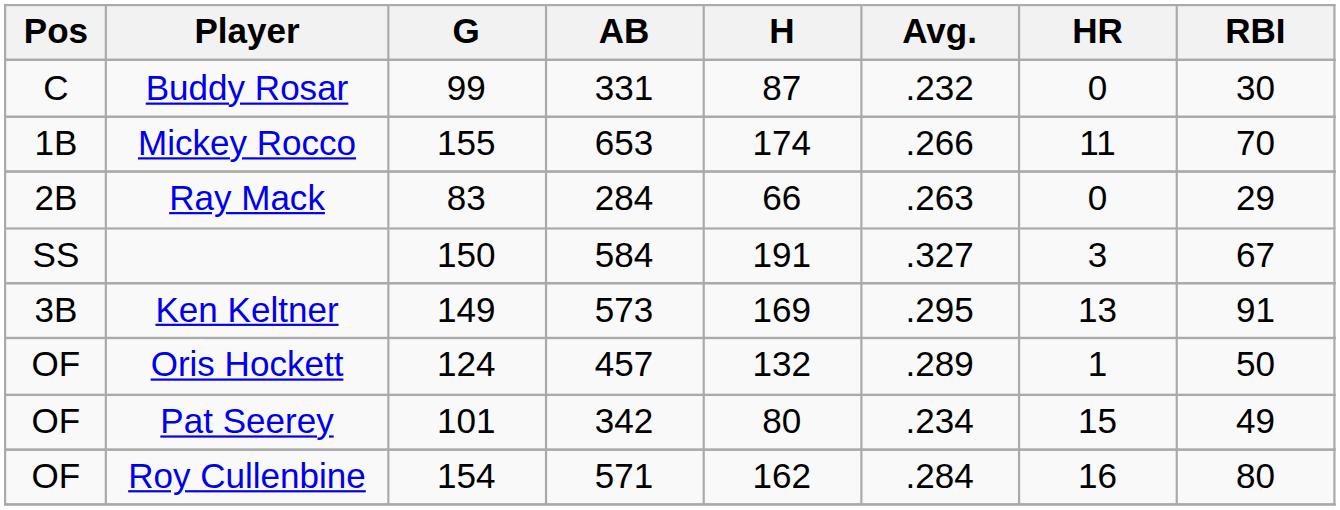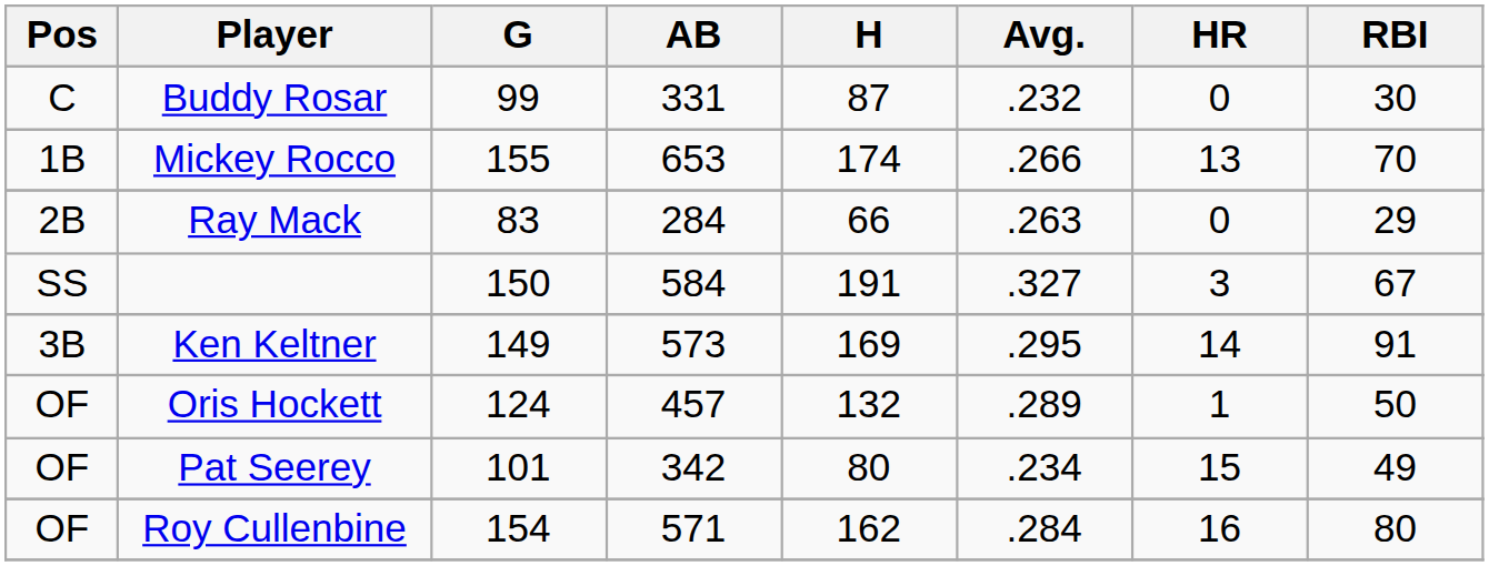Mickey Rocco | HR: 11 -> 13
Ken Keltner | HR: 13 -> 14
